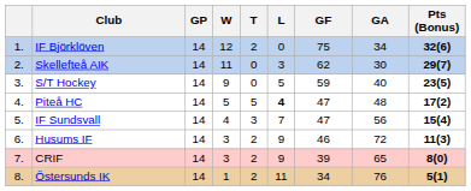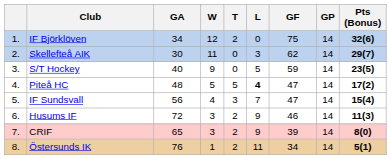columns swapped: GP <-> GA
